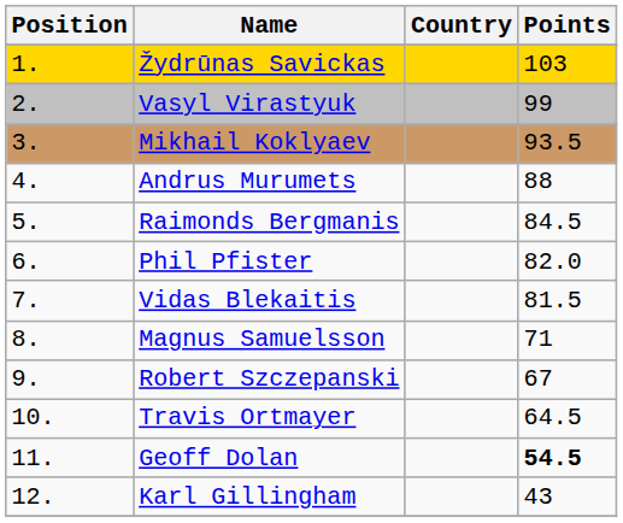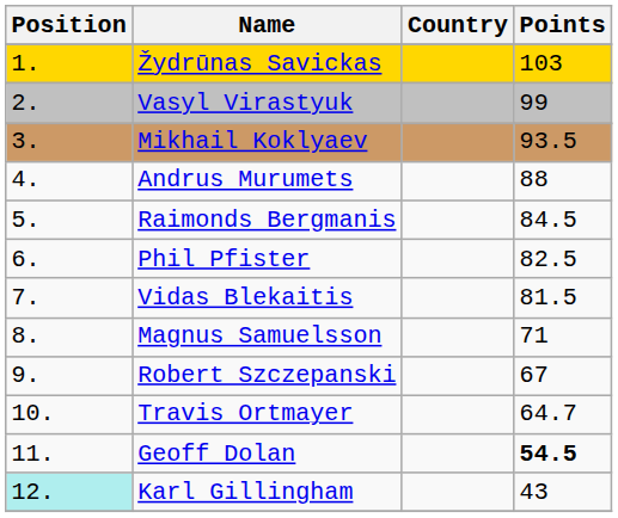Phil Pfister | Points: 82.0 -> 82.5
Travis Ortmayer | Points: 64.5 -> 64.7
Karl Gillingham | Position: no background -> paleturquoise background
